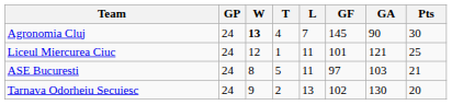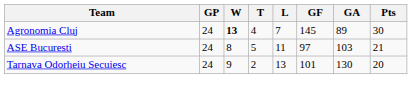Agronomia Cluj | GA: 90 -> 89
- row: Liceul Miercurea Ciuc | 24 | 12 | 1 | 11 | 101 | 121 | 25
Tarnava Odorheiu Secuiesc | GF: 102 -> 101
